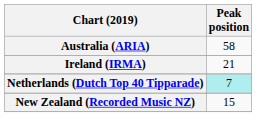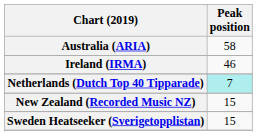Ireland (IRMA) | Peak position: 21 -> 46
+ row: Sweden Heatseeker (Sverigetopplistan) | 15
